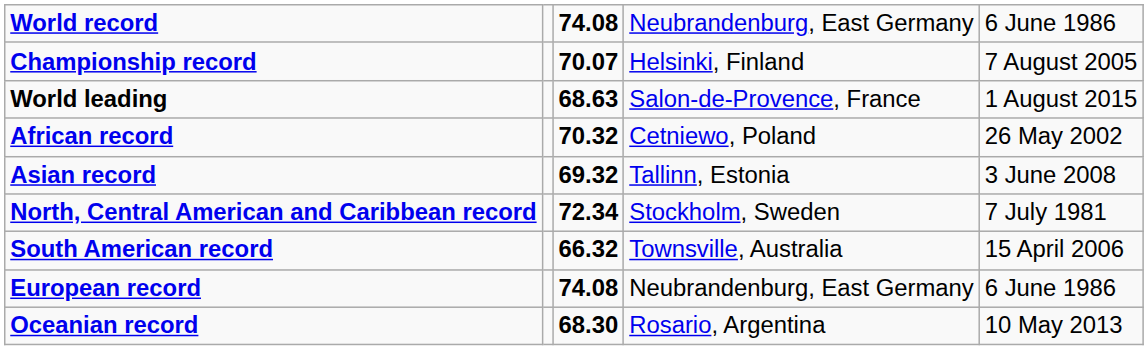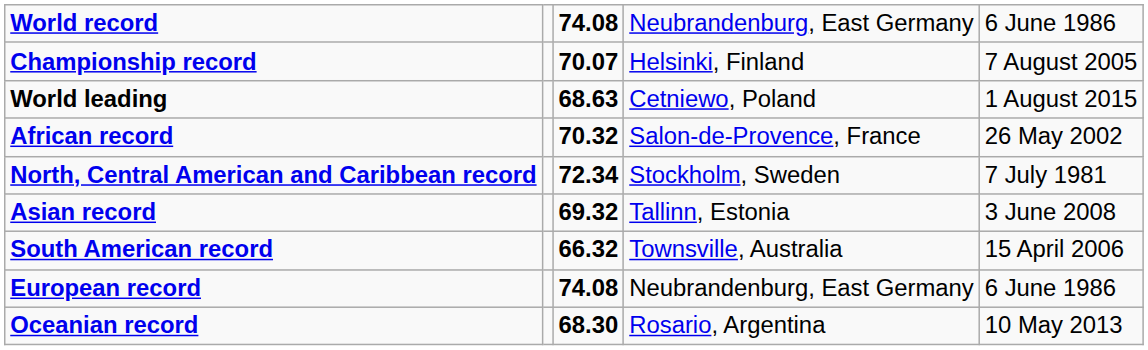World leading | column 4: Salon-de-Provence, France -> Cetniewo, Poland
African record | column 4: Cetniewo, Poland -> Salon-de-Provence, France
rows swapped: Asian record <-> North, Central American and Caribbean record
